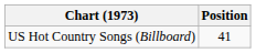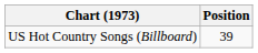US Hot Country Songs (Billboard) | Position: 41 -> 39
